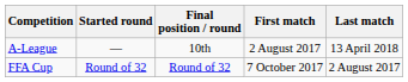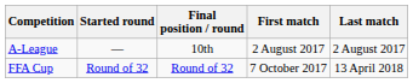A-League | Last match: 13 April 2018 -> 2 August 2017
FFA Cup | Last match: 2 August 2017 -> 13 April 2018
